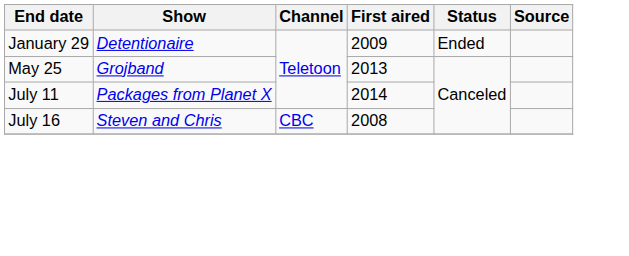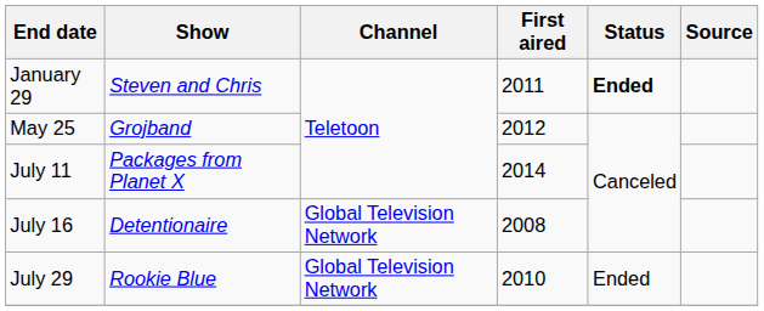January 29 | Show: Detentionaire -> Steven and Chris
January 29 | First aired: 2009 -> 2011
January 29 | Status: normal -> bold
May 25 | First aired: 2013 -> 2012
July 16 | Show: Steven and Chris -> Detentionaire
July 16 | Channel: CBC -> Global Television Network
+ row: July 29 | Rookie Blue | Global Television Network | 2010 | Ended
